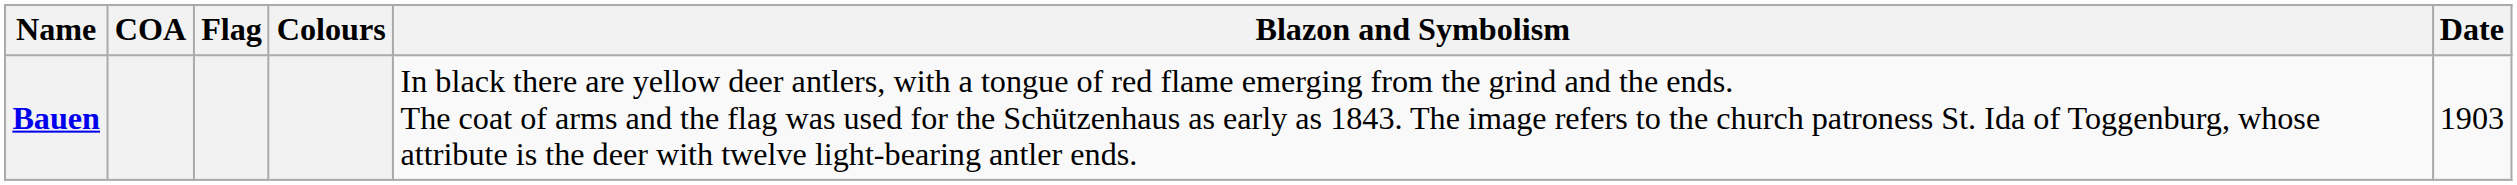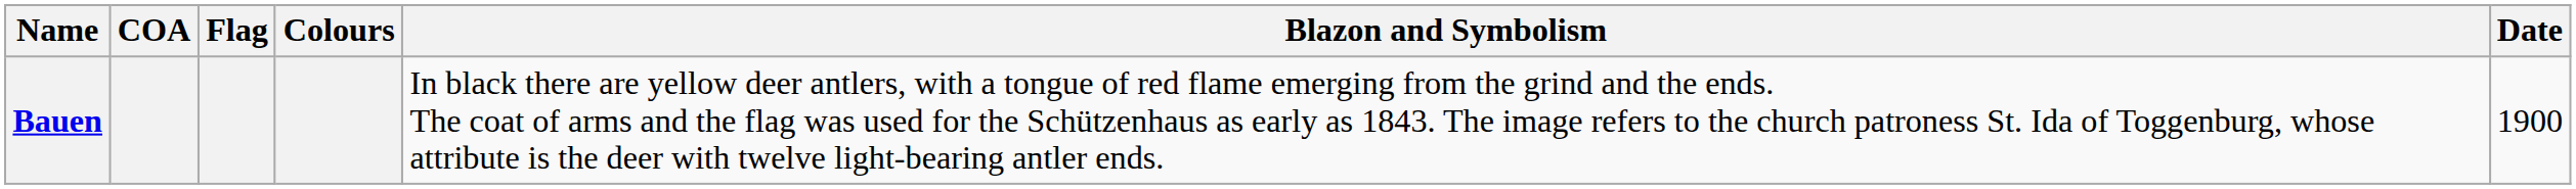Bauen | Date: 1903 -> 1900
